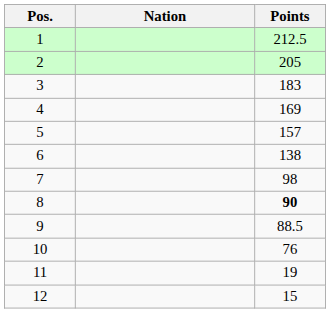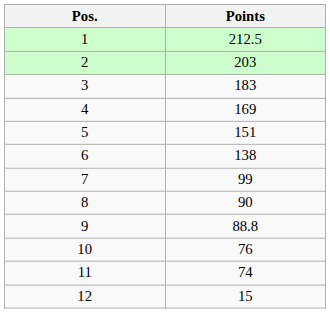- column: Nation
2 | Points: 205 -> 203
5 | Points: 157 -> 151
7 | Points: 98 -> 99
8 | Points: bold -> normal
9 | Points: 88.5 -> 88.8
11 | Points: 19 -> 74
